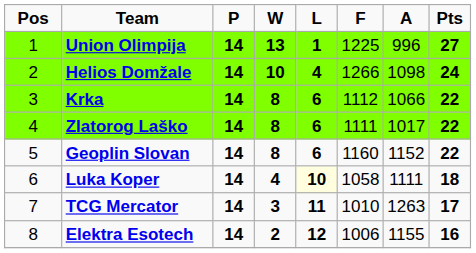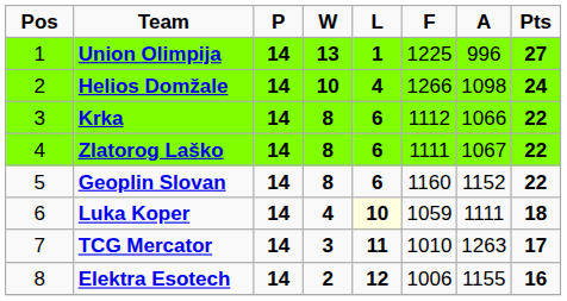Zlatorog Laško | A: 1017 -> 1067
Luka Koper | F: 1058 -> 1059
